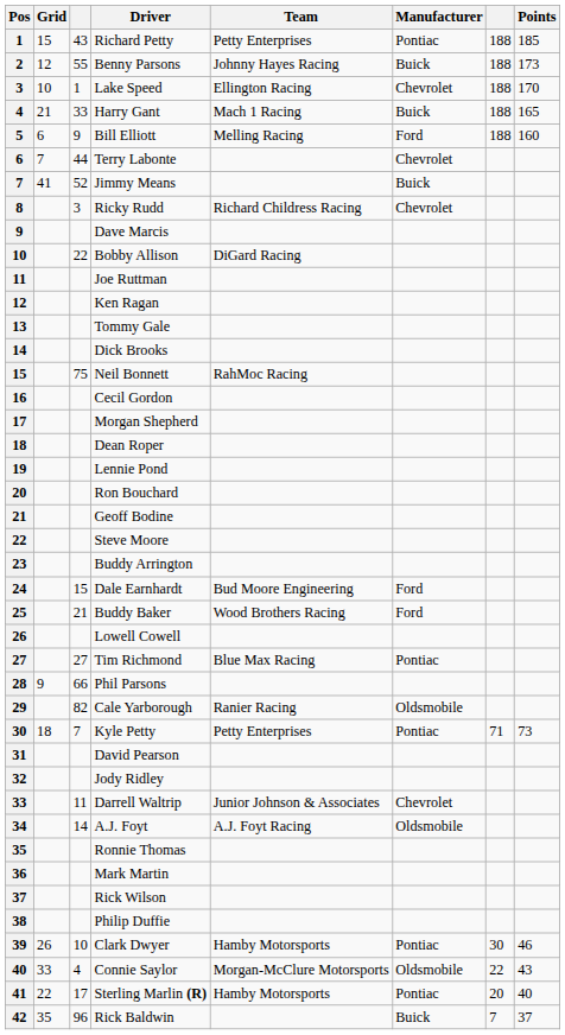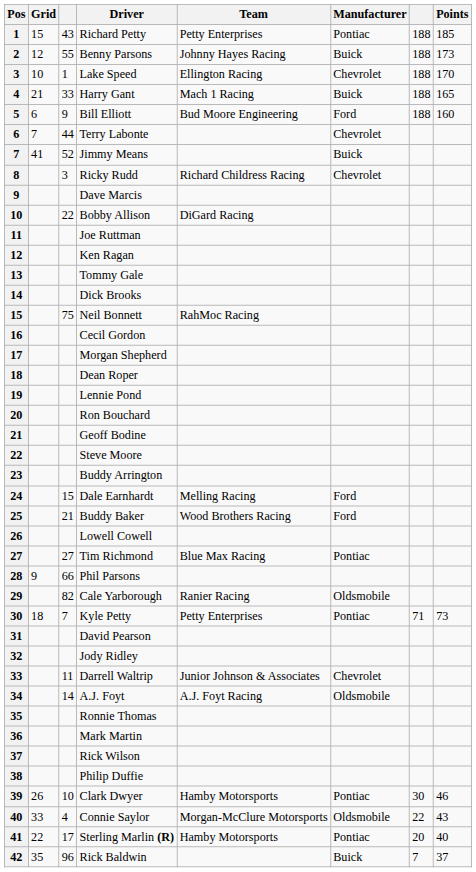Bill Elliott | Team: Melling Racing -> Bud Moore Engineering
Dale Earnhardt | Team: Bud Moore Engineering -> Melling Racing
